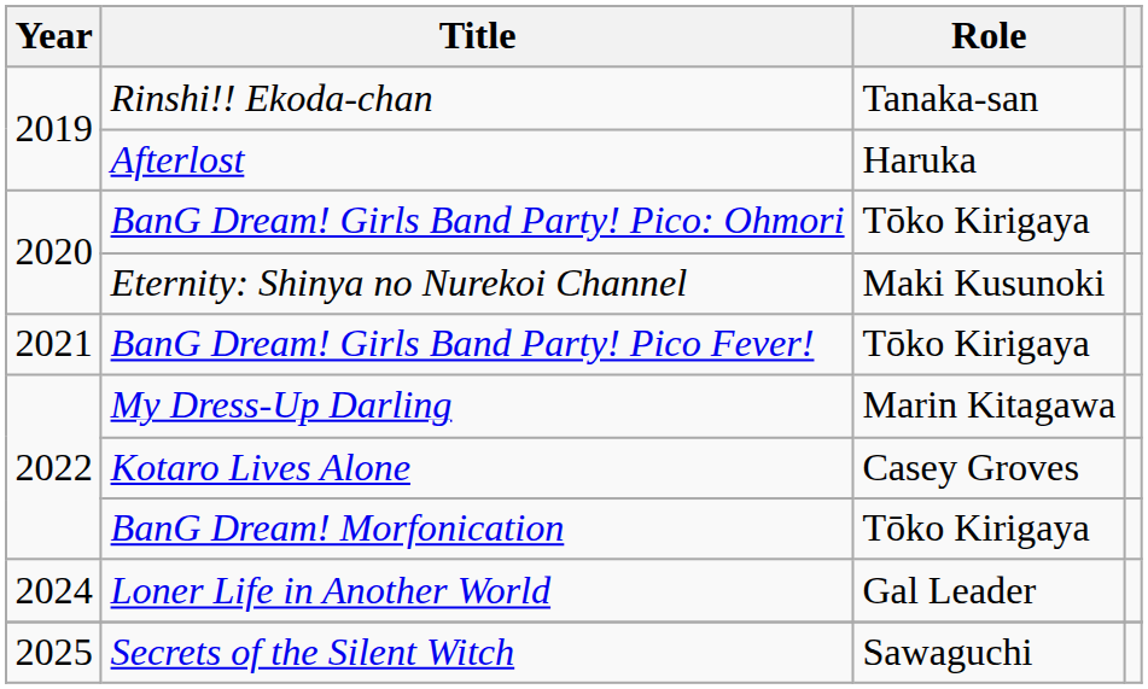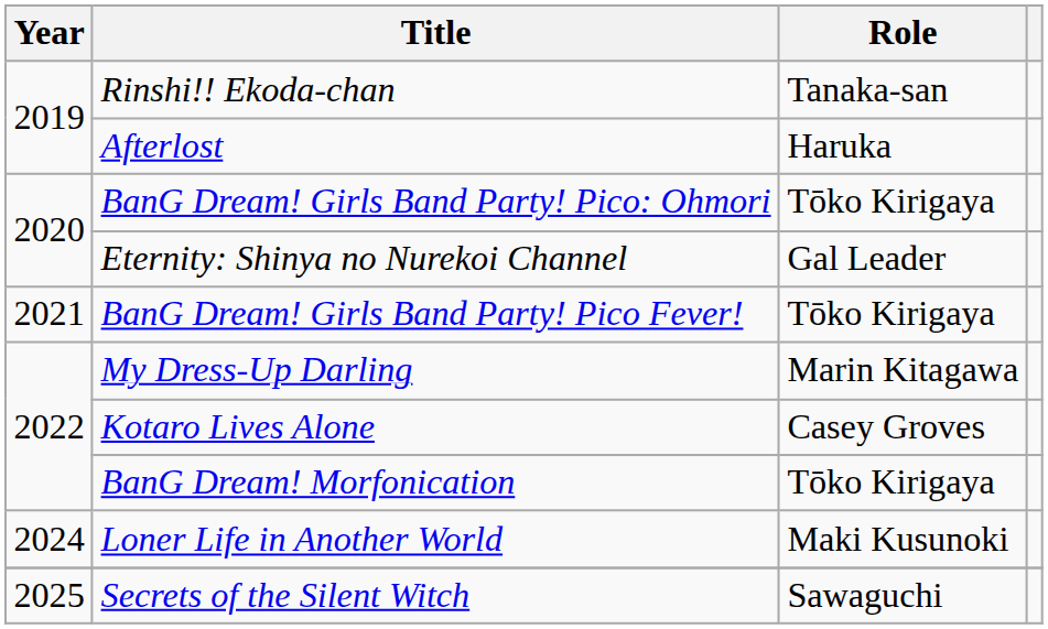Eternity: Shinya no Nurekoi Channel | Role: Maki Kusunoki -> Gal Leader
Loner Life in Another World | Role: Gal Leader -> Maki Kusunoki
